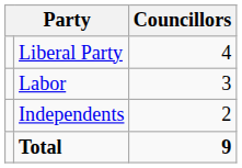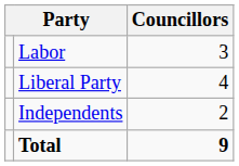rows swapped: Liberal Party <-> Labor
